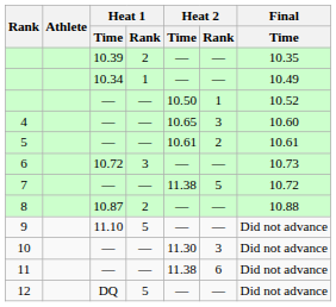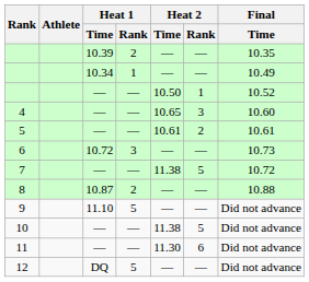10 | Heat 2 / Time: 11.30 -> 11.38
10 | Heat 2 / Rank: 3 -> 5
11 | Heat 2 / Time: 11.38 -> 11.30
